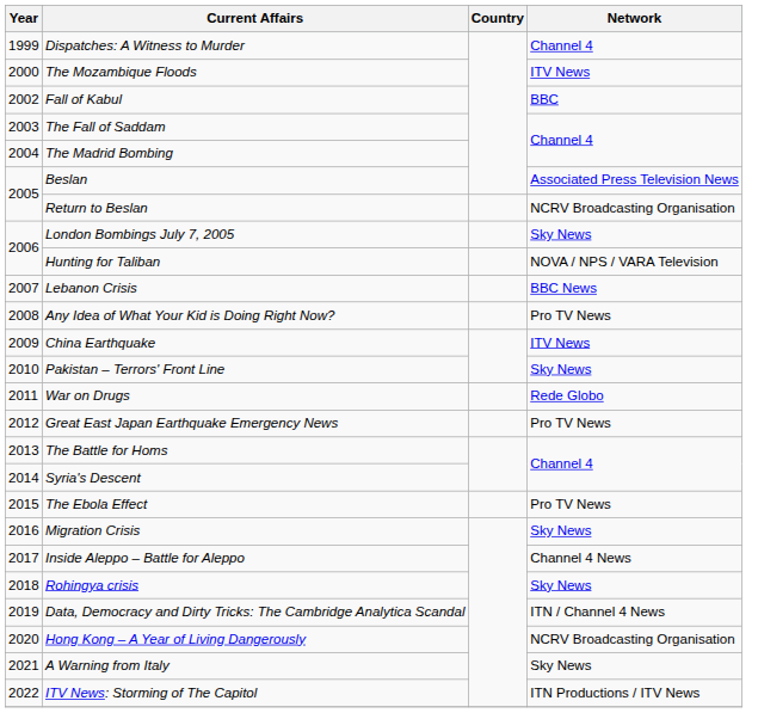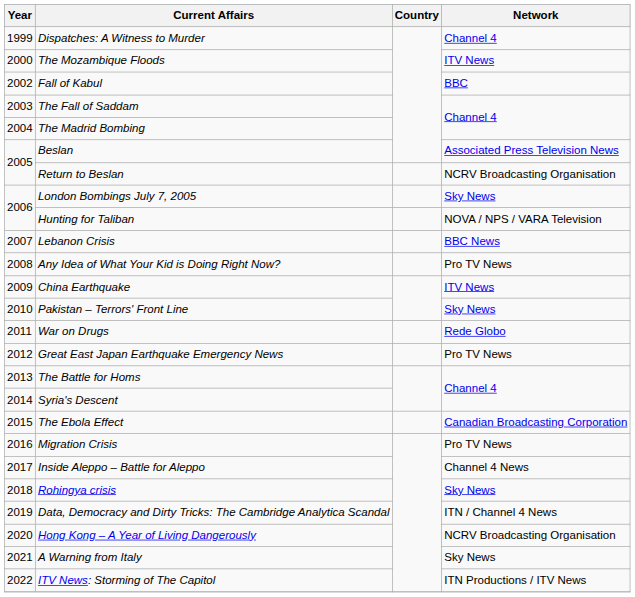The Ebola Effect | Network: Pro TV News -> Canadian Broadcasting Corporation
Migration Crisis | Network: Sky News -> Pro TV News
